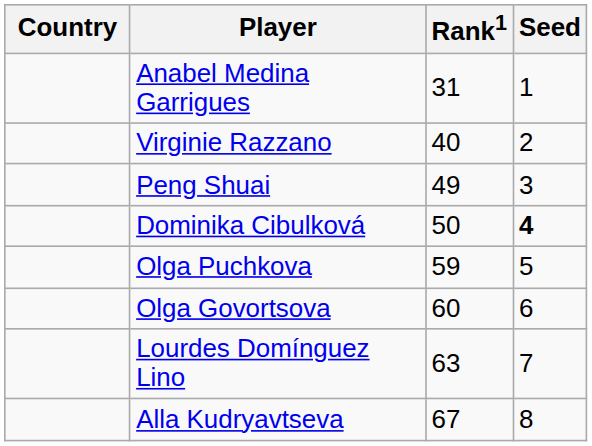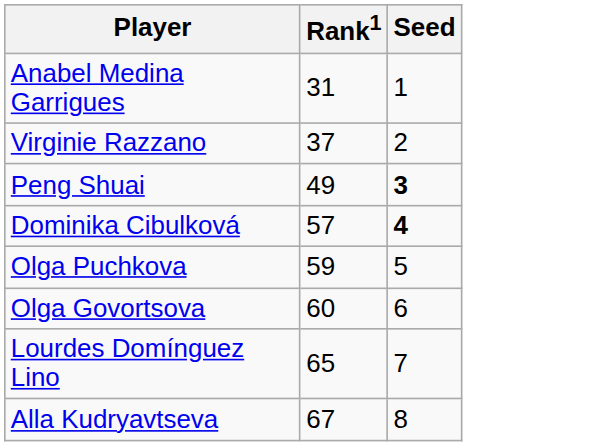- column: Country
Virginie Razzano | Rank1: 40 -> 37
Peng Shuai | Seed: normal -> bold
Dominika Cibulková | Rank1: 50 -> 57
Lourdes Domínguez Lino | Rank1: 63 -> 65
